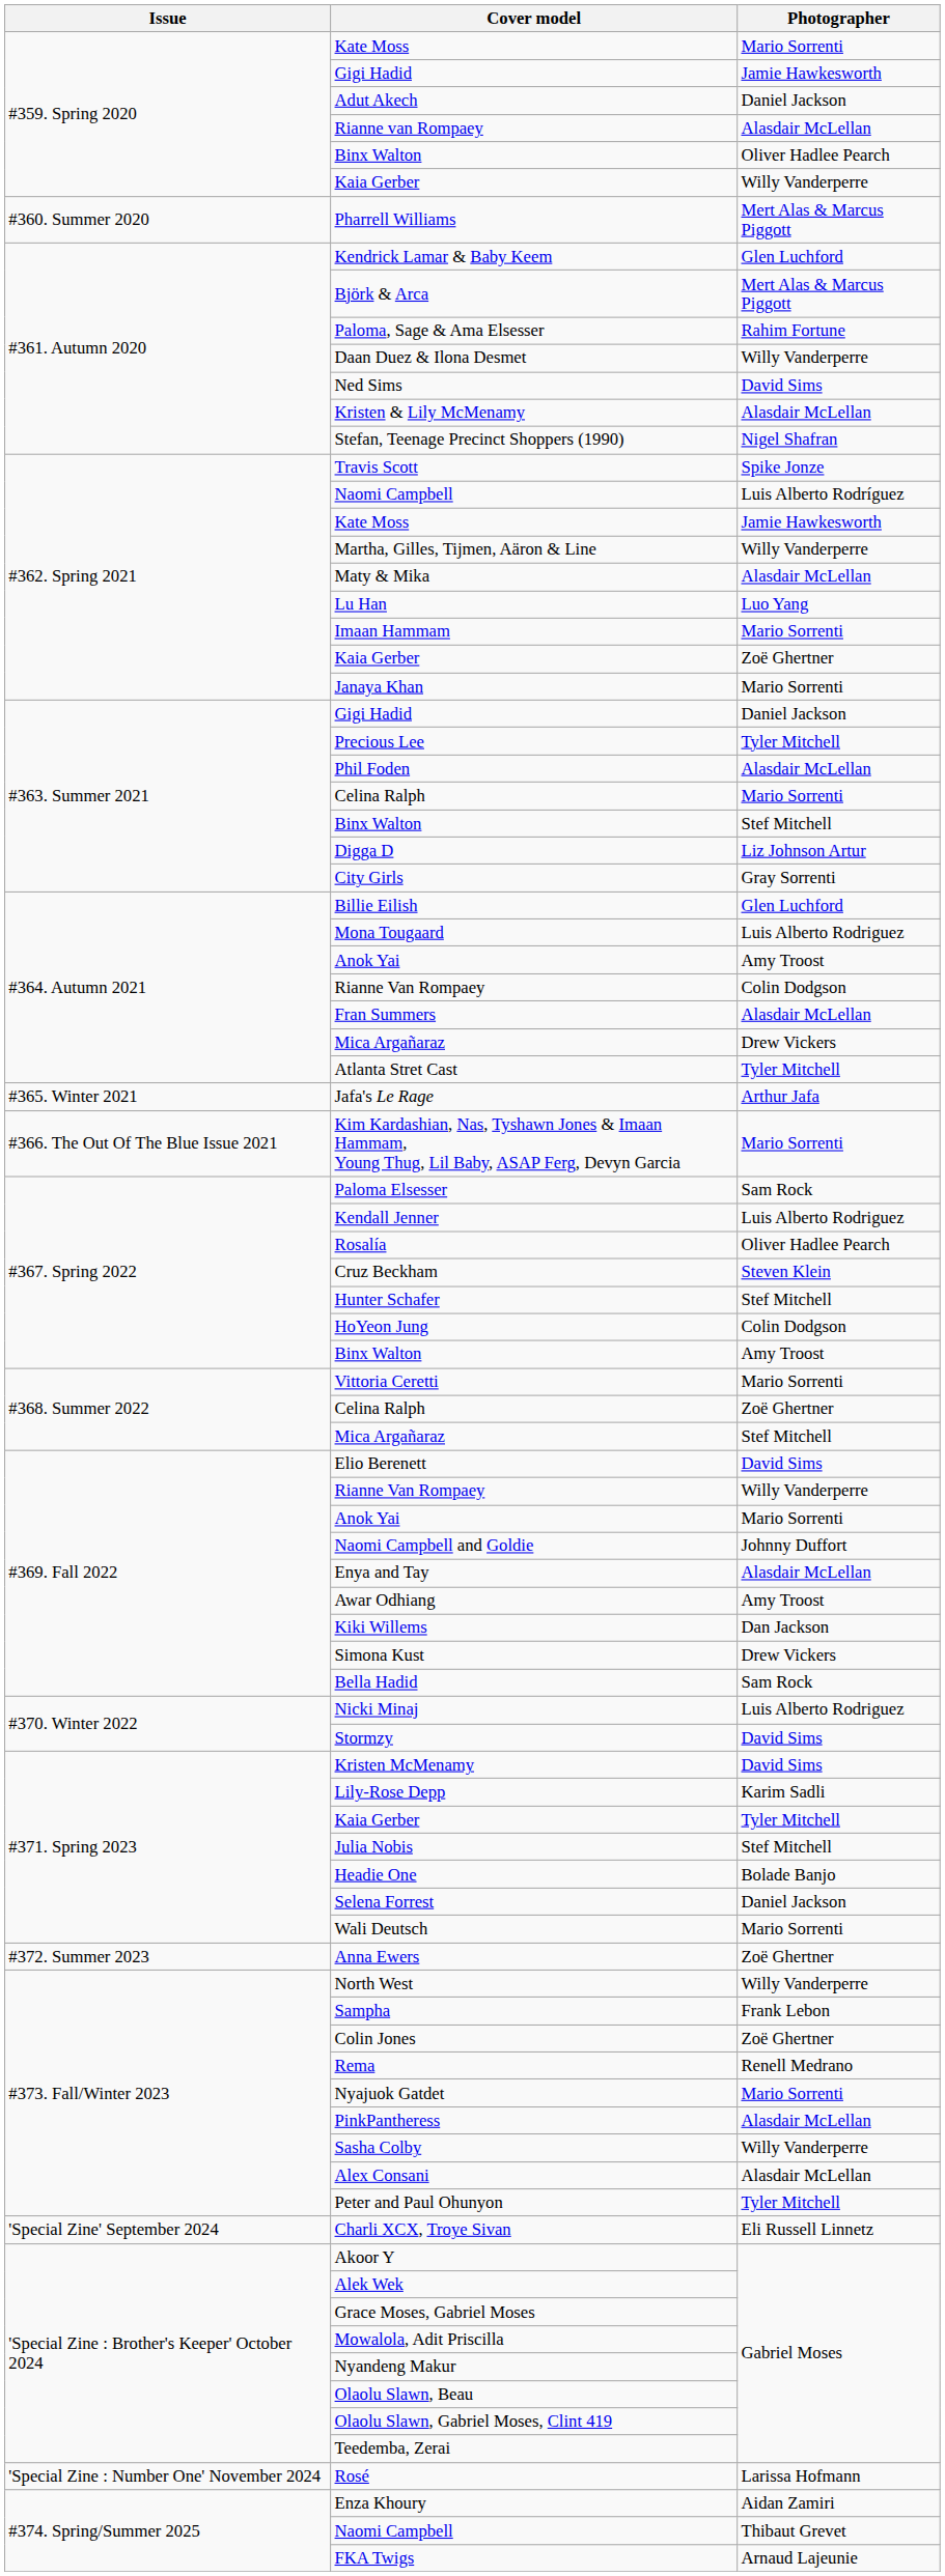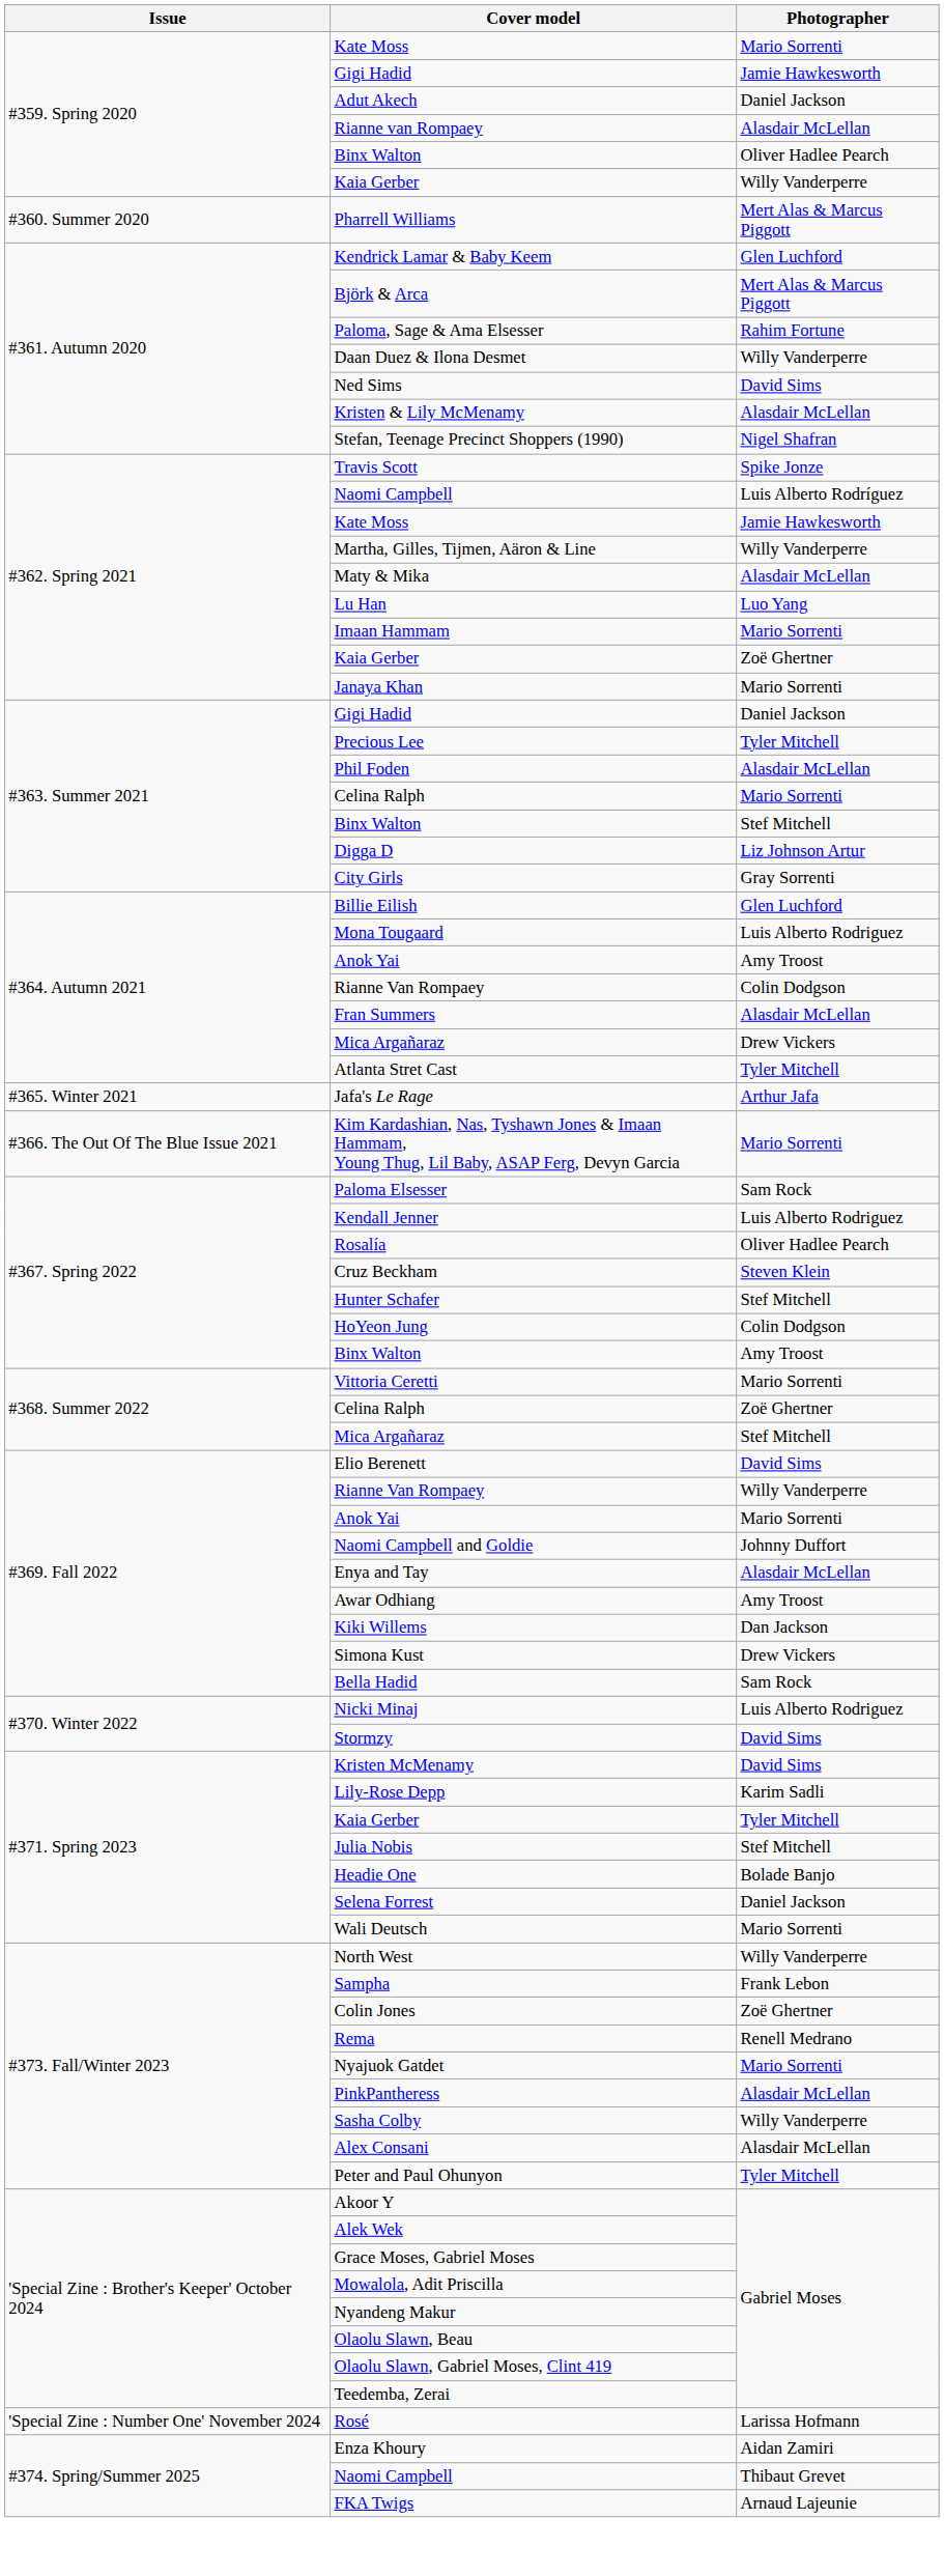- row: #372. Summer 2023 | Anna Ewers | Zoë Ghertner
- row: 'Special Zine' September 2024 | Charli XCX, Troye Sivan | Eli Russell Linnetz
